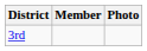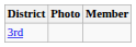columns swapped: Member <-> Photo
